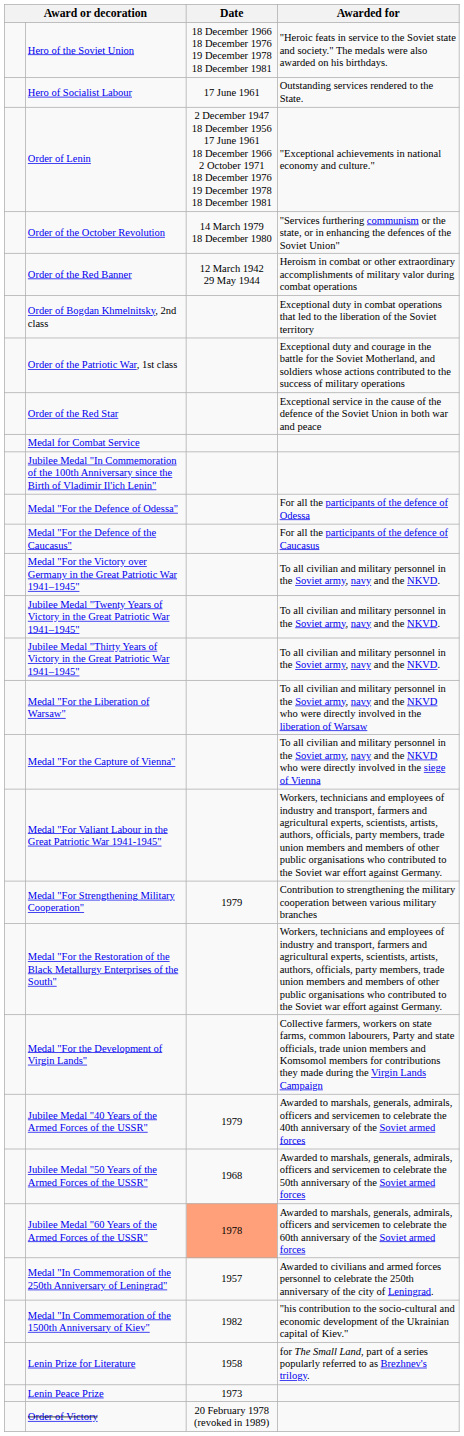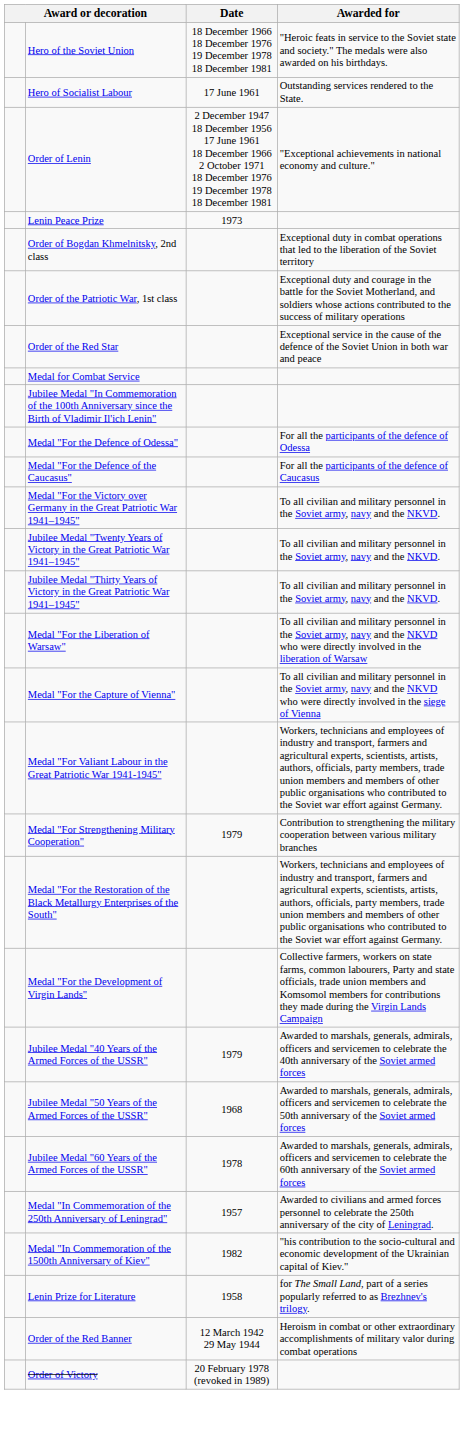- row: Order of the October Revolution | 14 March 1979 18 December 1980 | "Services furthering communism or the state, or in enhancing the defences of the Soviet Union"
rows swapped: Order of the Red Banner <-> Lenin Peace Prize
Jubilee Medal "60 Years of the Armed Forces of the USSR" | Date: lightsalmon background -> no background
